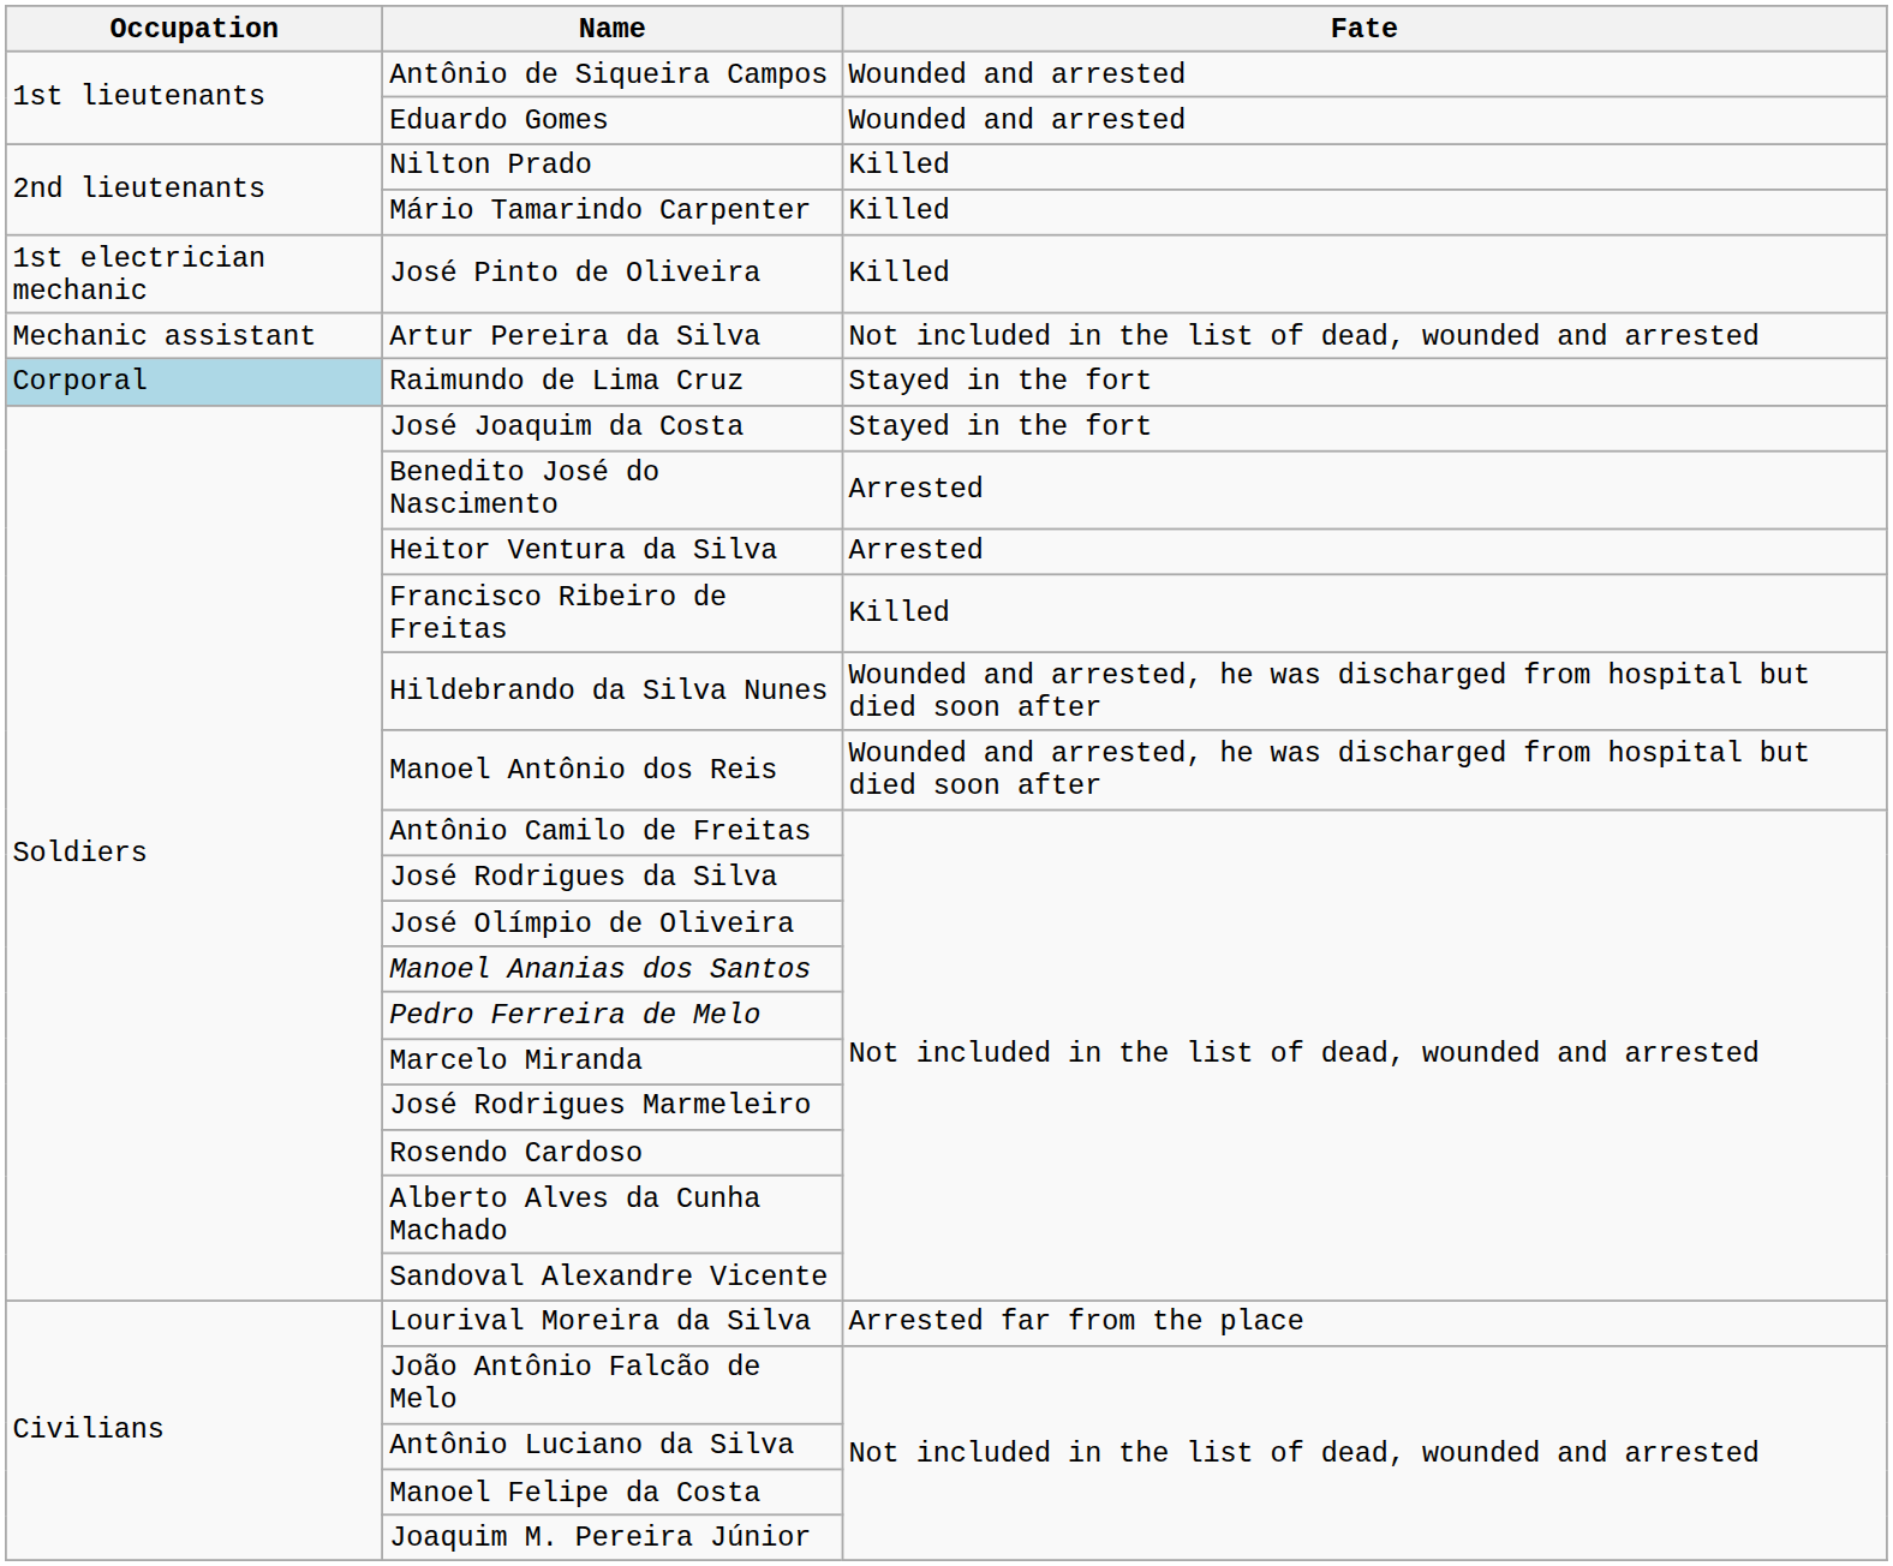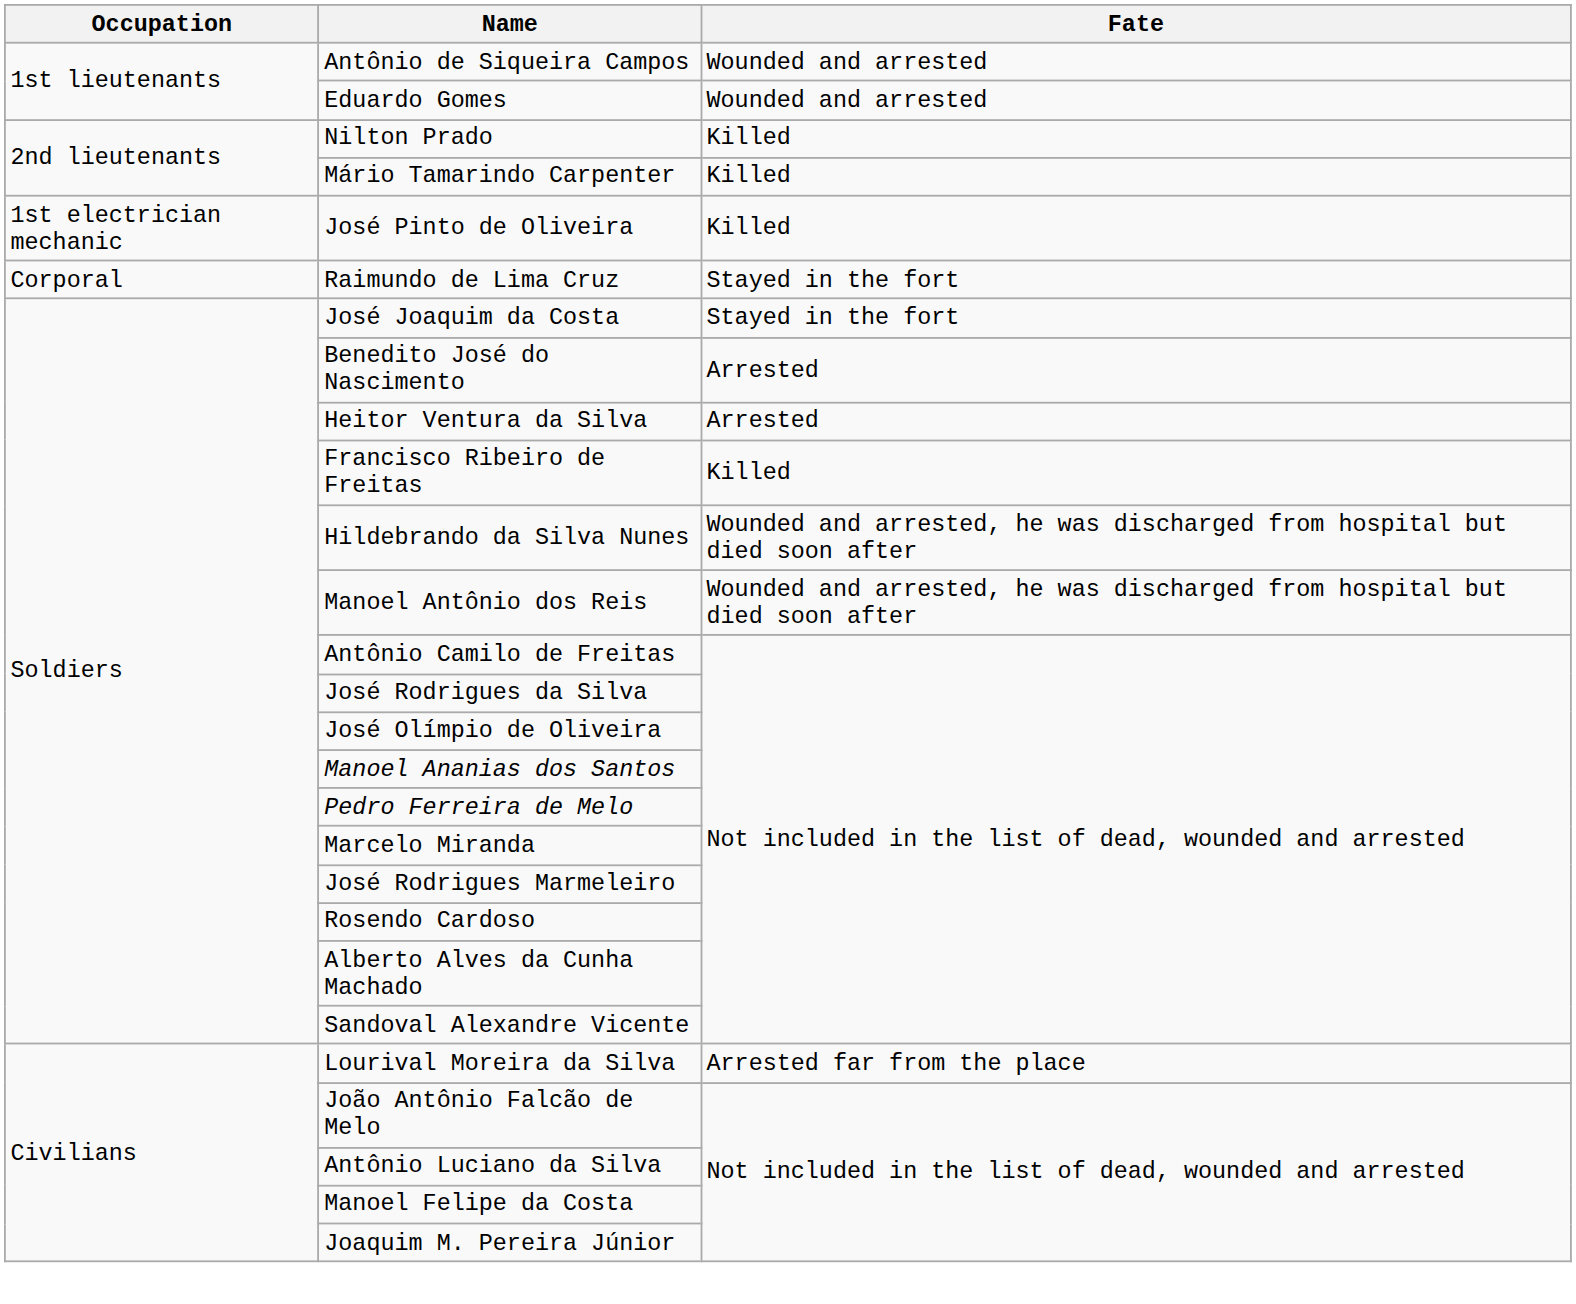- row: Mechanic assistant | Artur Pereira da Silva | Not included in the list of dead, wounded and arrested
Raimundo de Lima Cruz | Occupation: lightblue background -> no background
